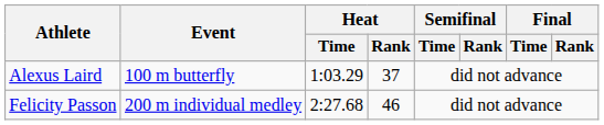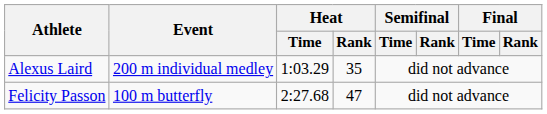Alexus Laird | Event: 100 m butterfly -> 200 m individual medley
Alexus Laird | Heat / Rank: 37 -> 35
Felicity Passon | Event: 200 m individual medley -> 100 m butterfly
Felicity Passon | Heat / Rank: 46 -> 47
